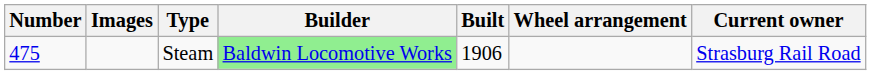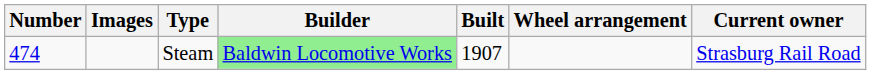Steam | Number: 475 -> 474
Steam | Built: 1906 -> 1907
